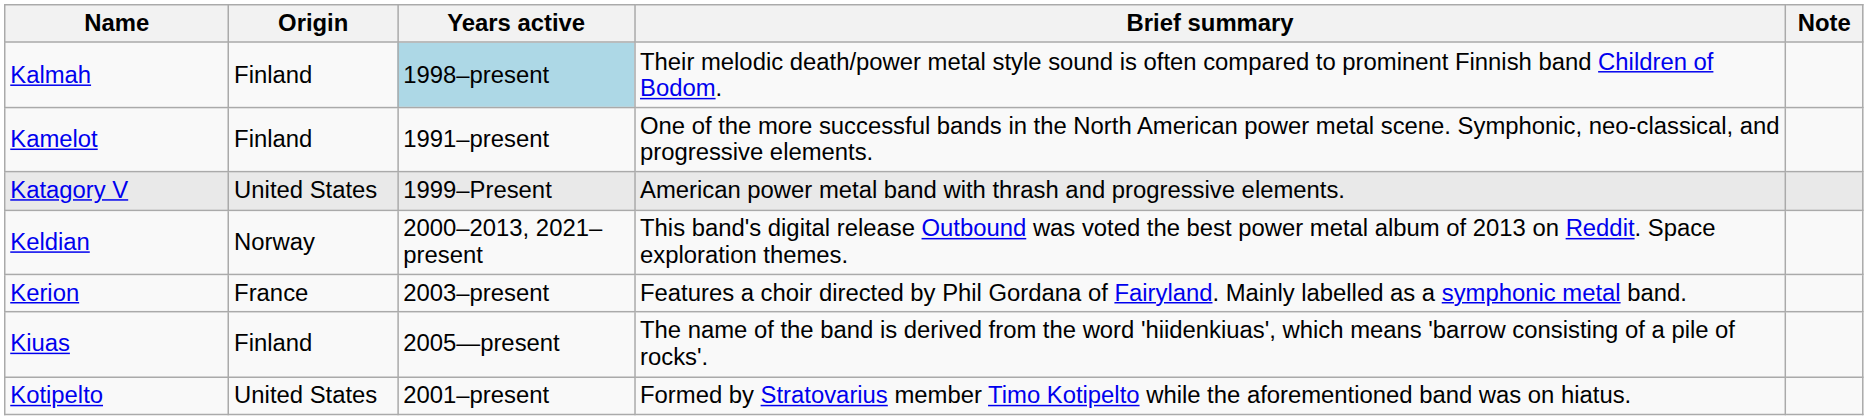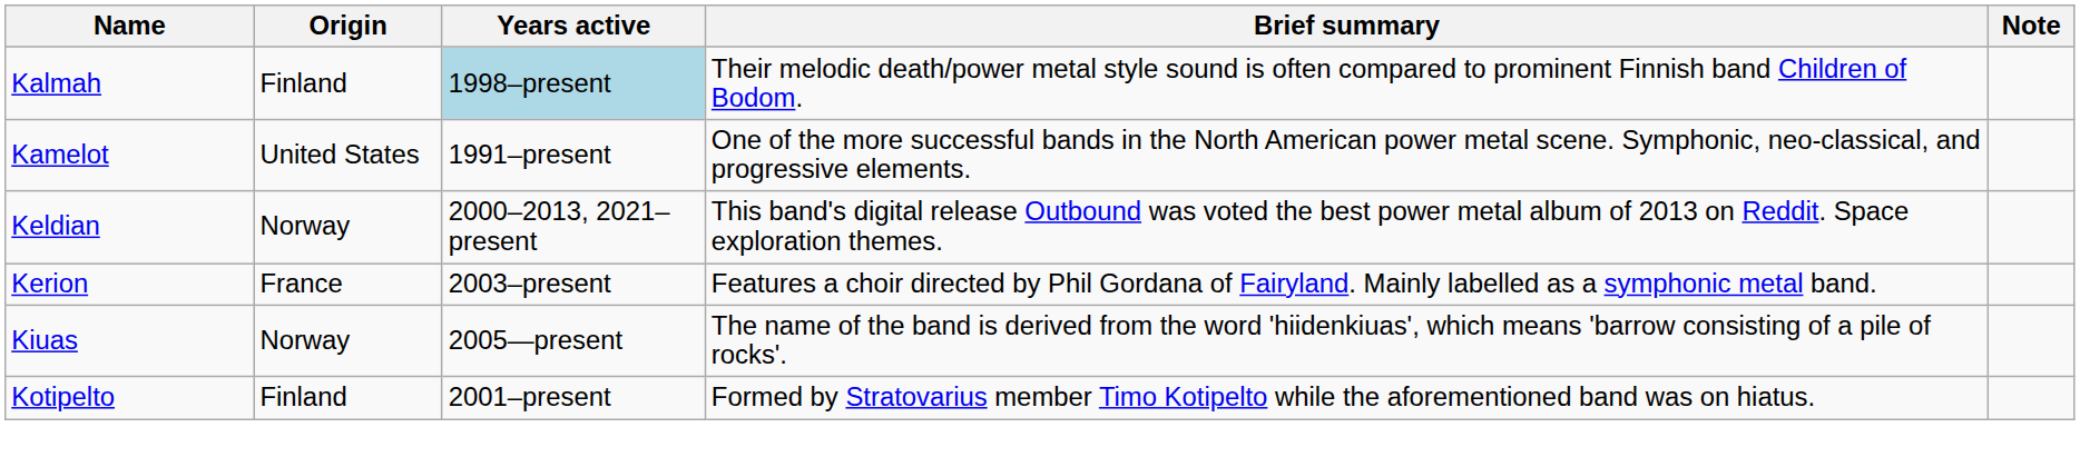Kamelot | Origin: Finland -> United States
- row: Katagory V | United States | 1999–Present | American power metal band with thrash and progressive elements.
Kiuas | Origin: Finland -> Norway
Kotipelto | Origin: United States -> Finland
